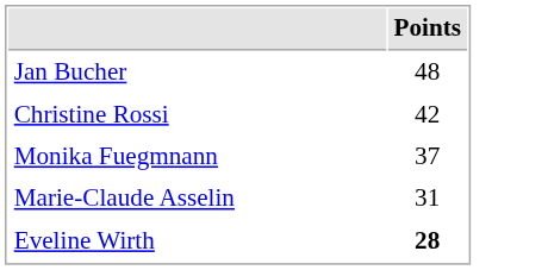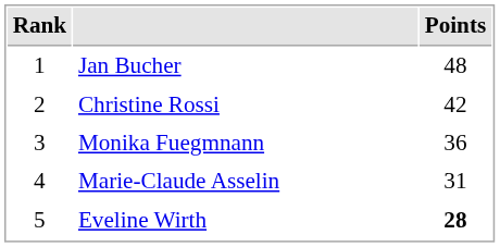+ column: Rank | 1 | 2 | 3 | 4 | 5
Monika Fuegmnann | Points: 37 -> 36
